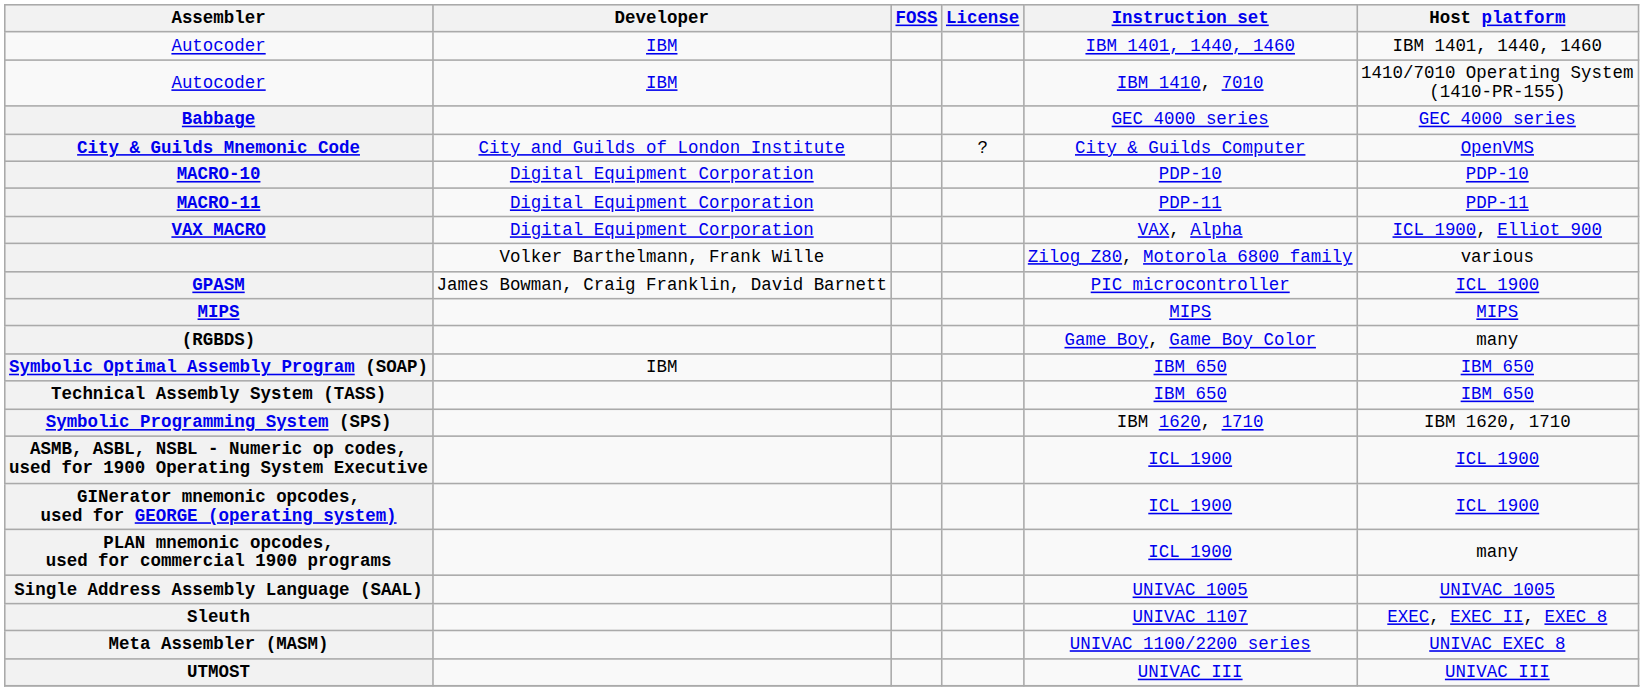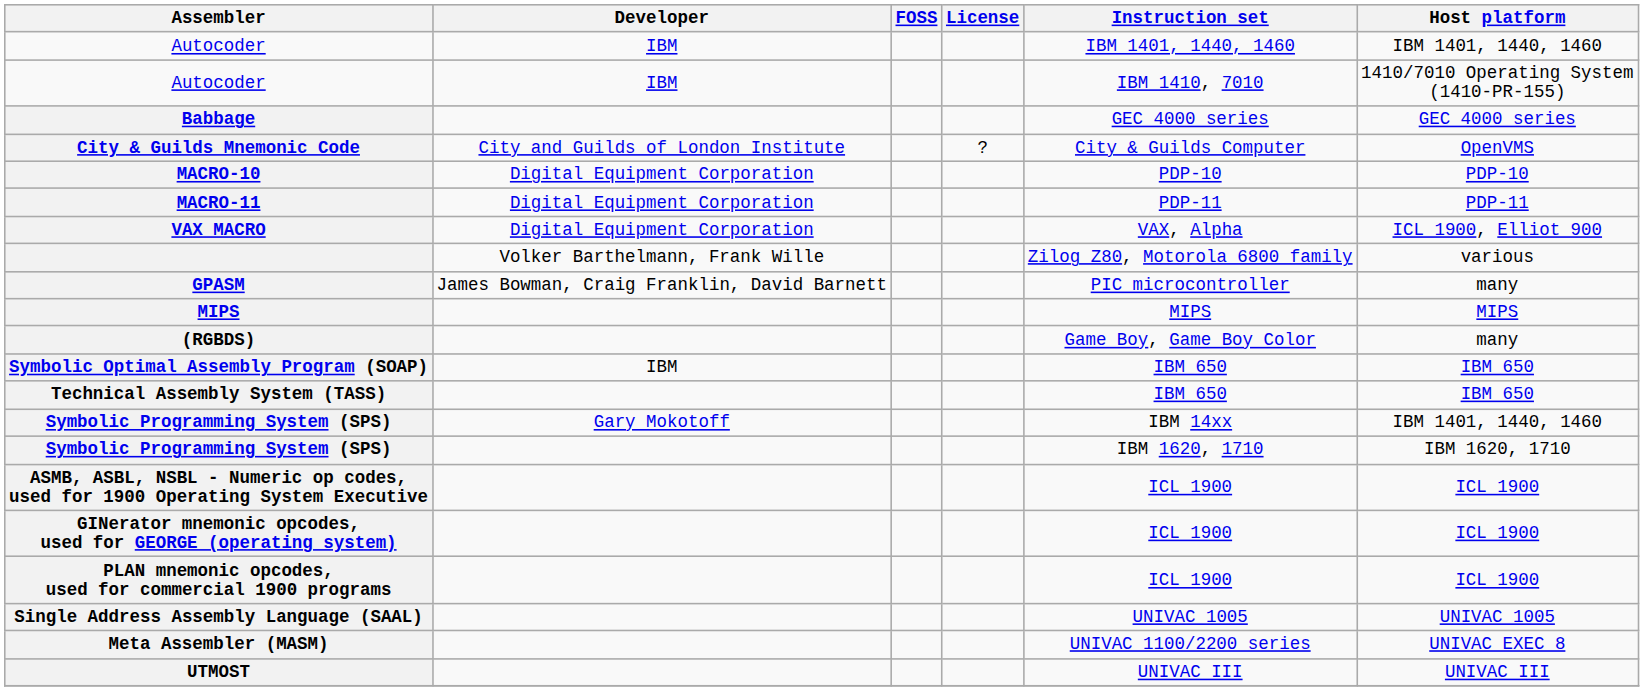GPASM | Host platform: ICL 1900 -> many
+ row: Symbolic Programming System (SPS) | Gary Mokotoff | IBM 14xx | IBM 1401, 1440, 1460
PLAN mnemonic opcodes, used for commercial 1900 programs | Host platform: many -> ICL 1900
- row: Sleuth | UNIVAC 1107 | EXEC, EXEC II, EXEC 8
